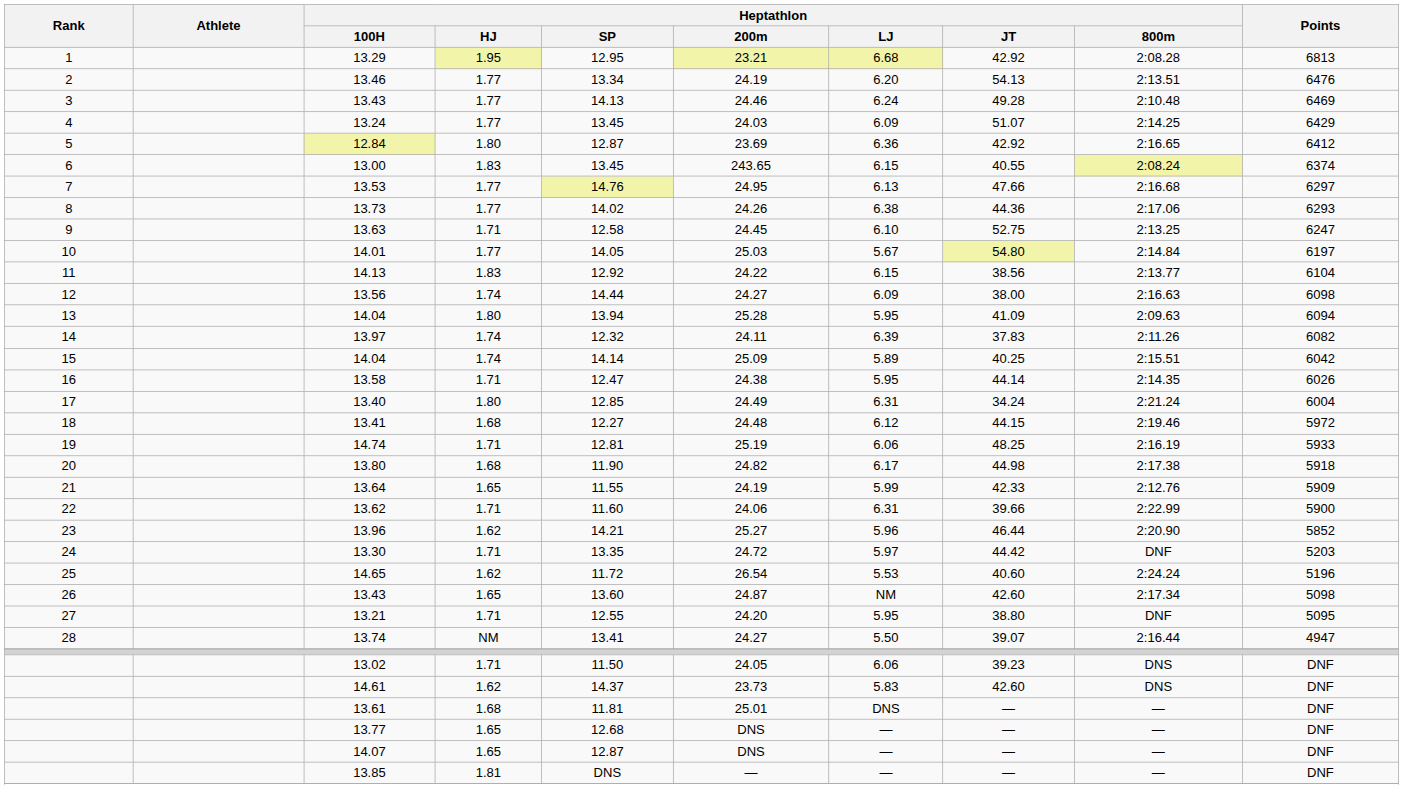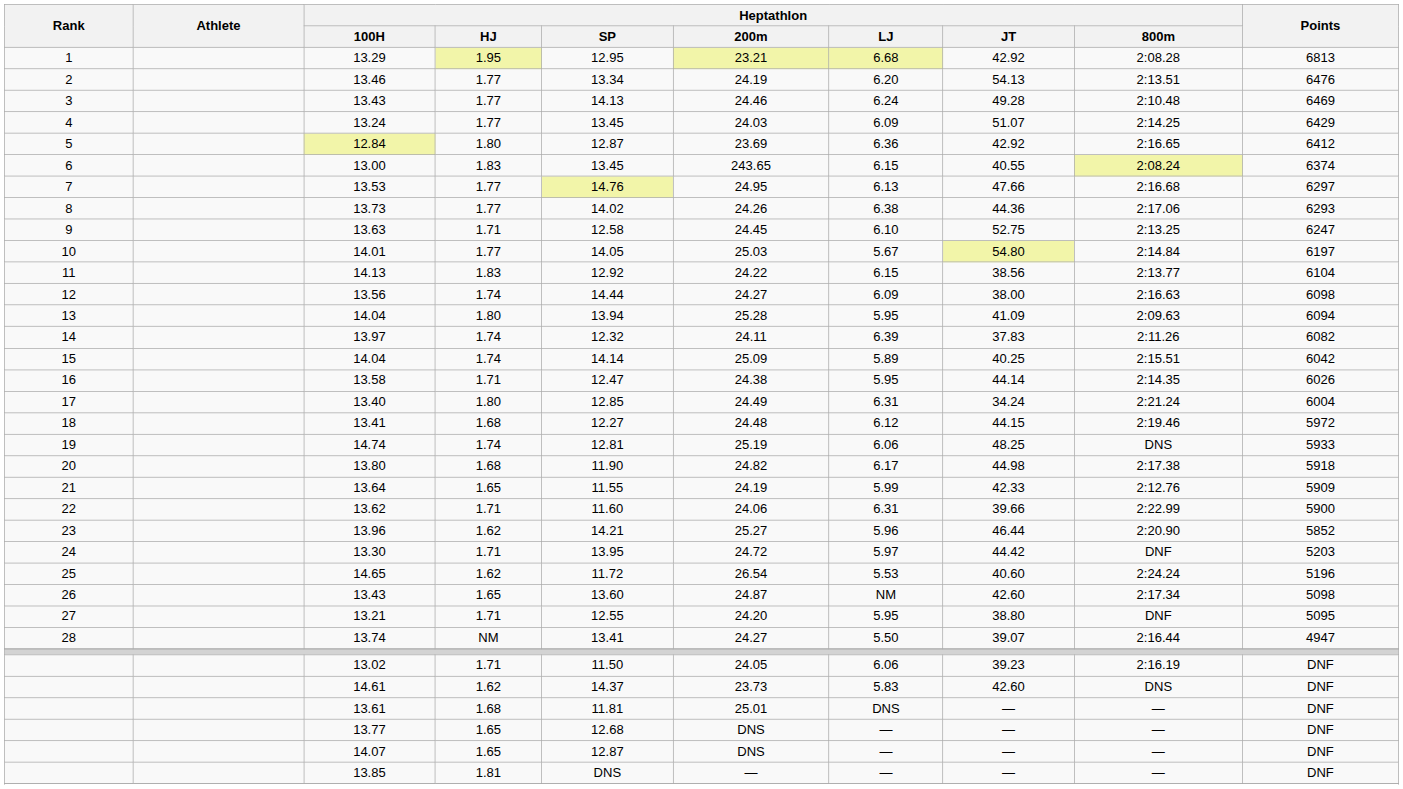14.74 | Heptathlon / HJ: 1.71 -> 1.74
14.74 | Heptathlon / 800m: 2:16.19 -> DNS
13.30 | Heptathlon / SP: 13.35 -> 13.95
13.02 | Heptathlon / 800m: DNS -> 2:16.19
